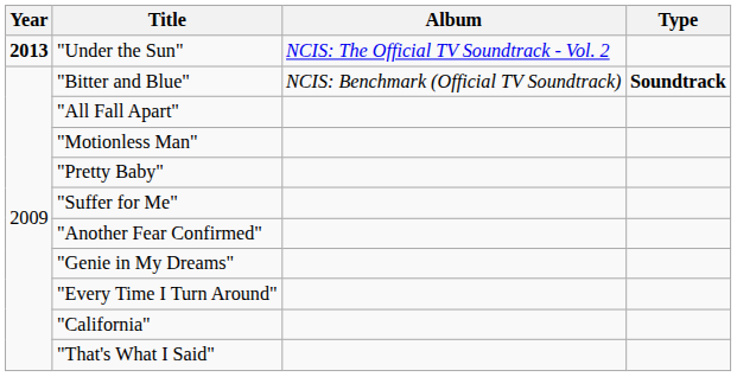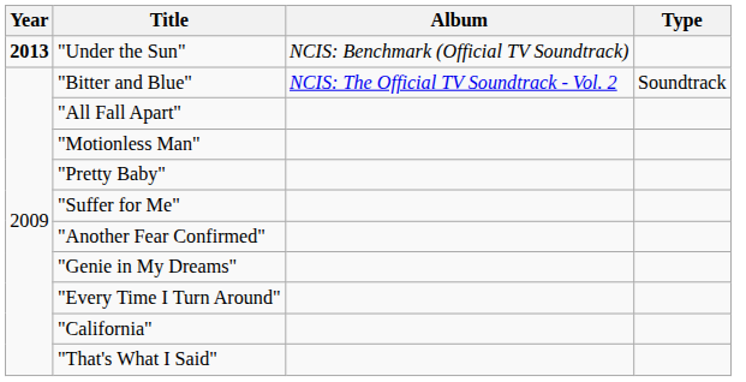"Under the Sun" | Album: NCIS: The Official TV Soundtrack - Vol. 2 -> NCIS: Benchmark (Official TV Soundtrack)
"Bitter and Blue" | Album: NCIS: Benchmark (Official TV Soundtrack) -> NCIS: The Official TV Soundtrack - Vol. 2
"Bitter and Blue" | Type: bold -> normal
